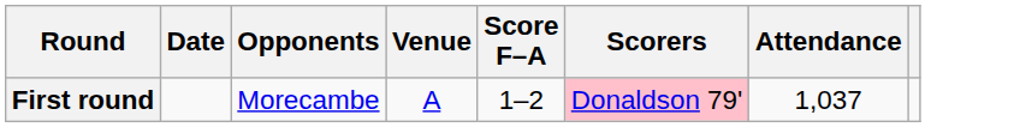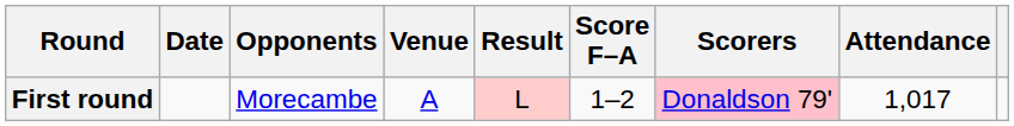+ column: Result | L
First round | Attendance: 1,037 -> 1,017
